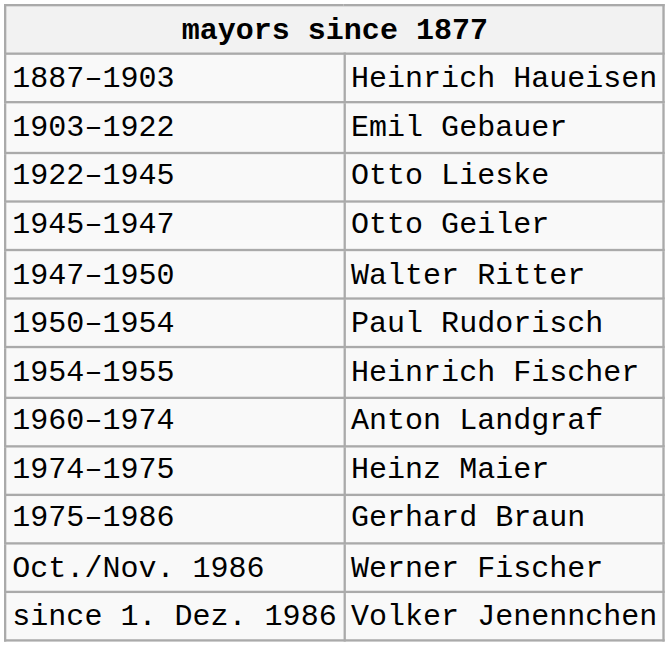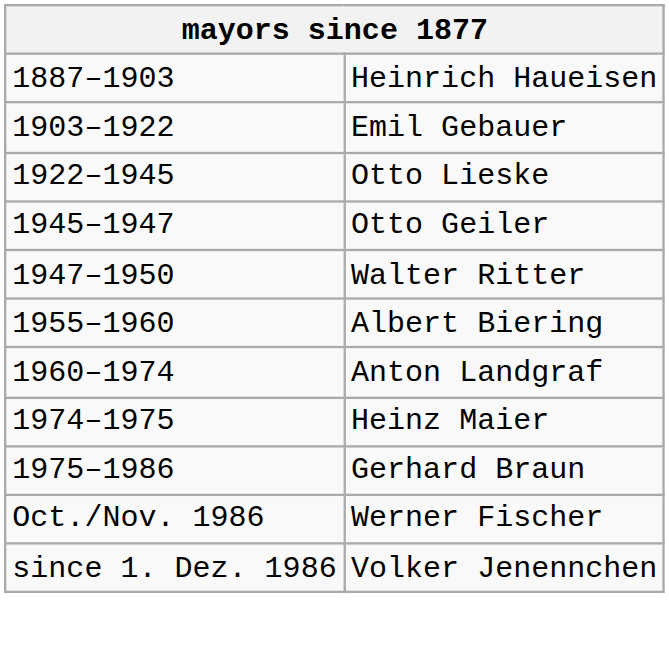- row: 1950–1954 | Paul Rudorisch
- row: 1954–1955 | Heinrich Fischer
+ row: 1955–1960 | Albert Biering
